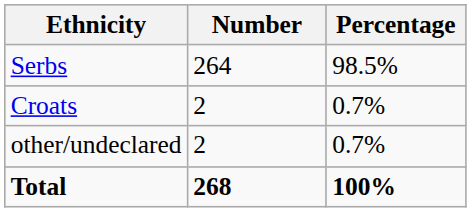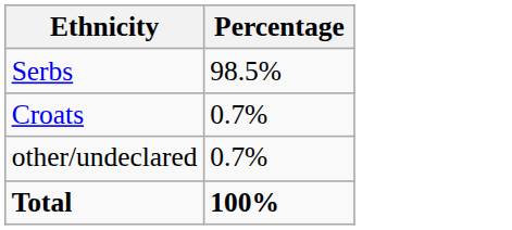- column: Number | 264 | 2 | 2 | 268
